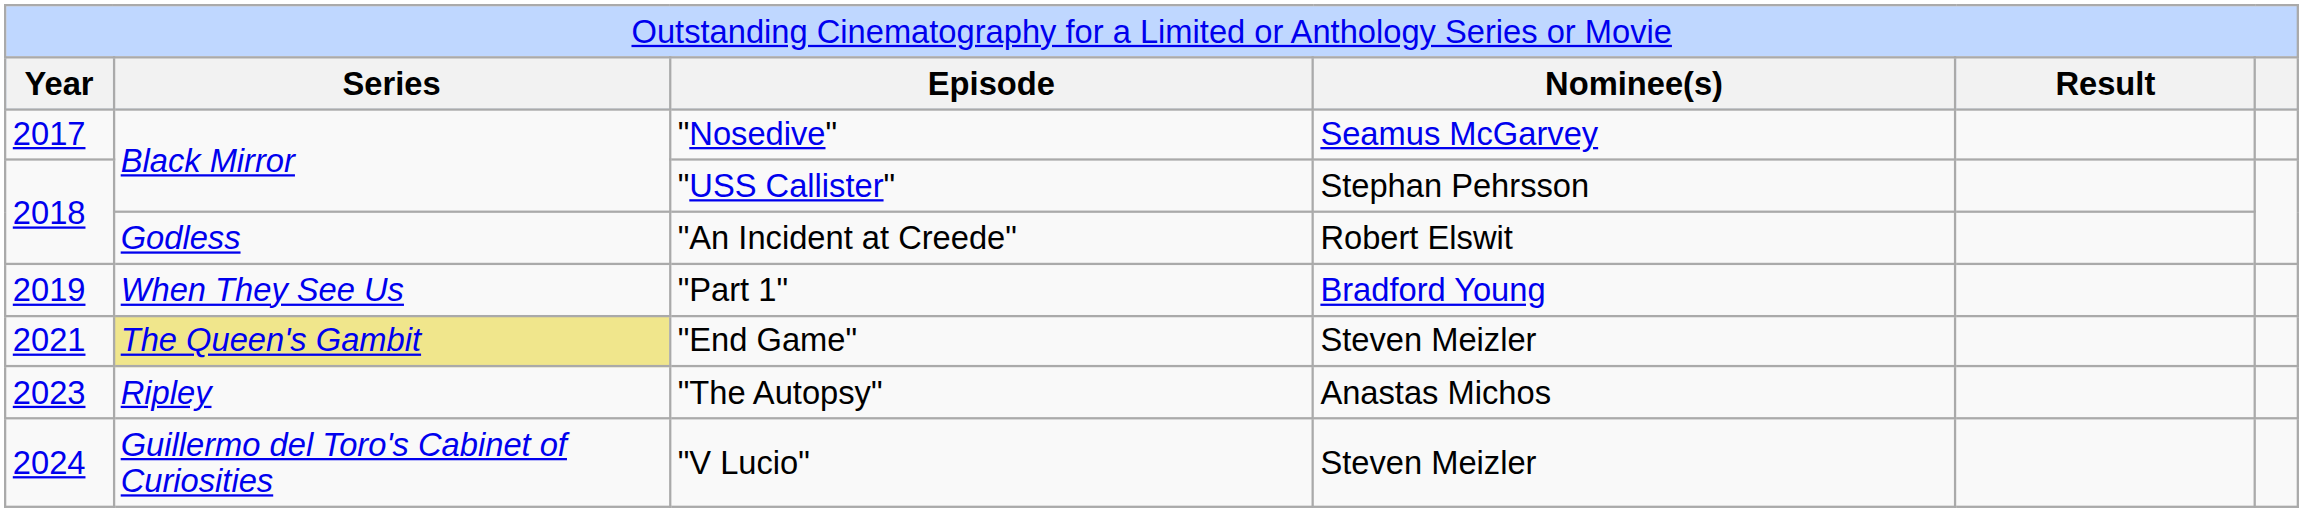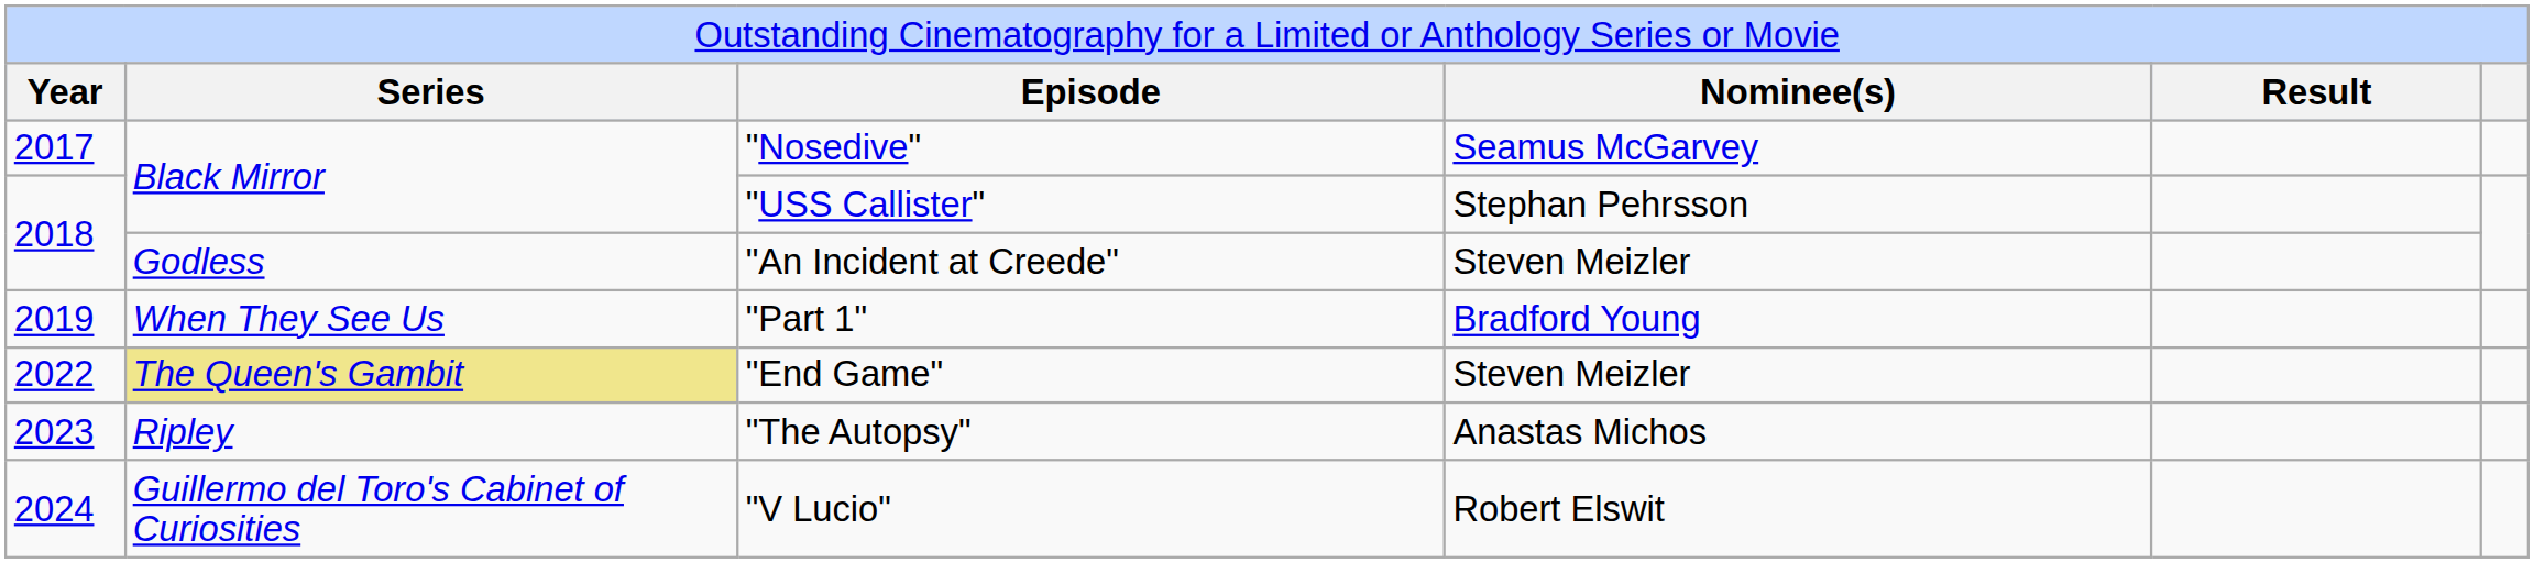"An Incident at Creede" | column 4: Robert Elswit -> Steven Meizler
"End Game" | column 1: 2021 -> 2022
"V Lucio" | column 4: Steven Meizler -> Robert Elswit
